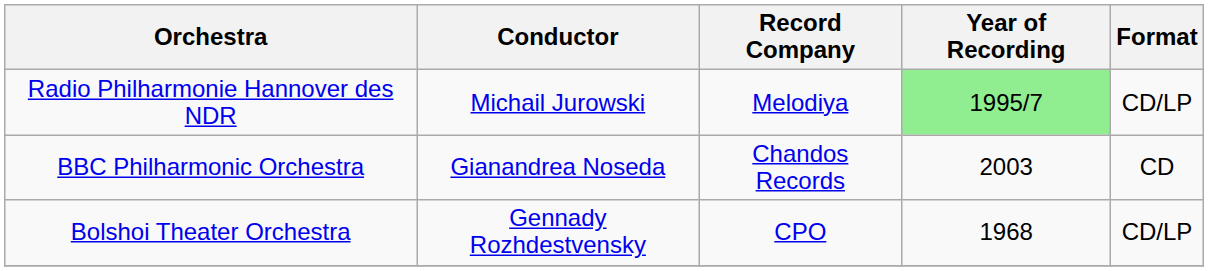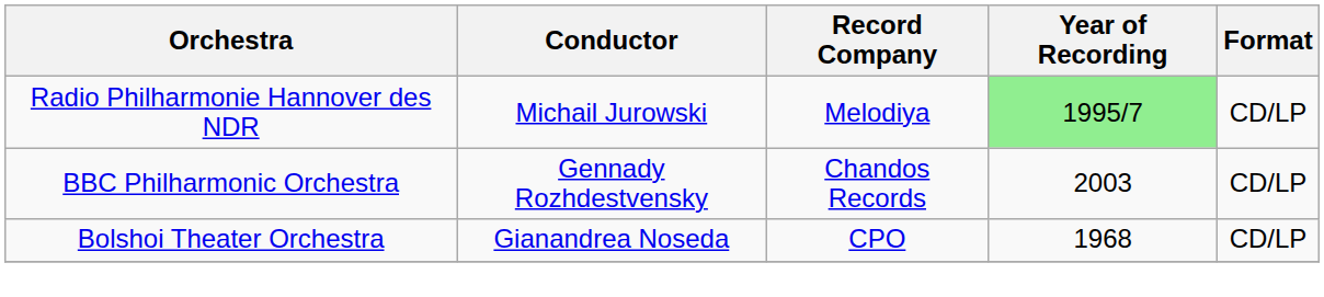BBC Philharmonic Orchestra | Conductor: Gianandrea Noseda -> Gennady Rozhdestvensky
BBC Philharmonic Orchestra | Format: CD -> CD/LP
Bolshoi Theater Orchestra | Conductor: Gennady Rozhdestvensky -> Gianandrea Noseda
